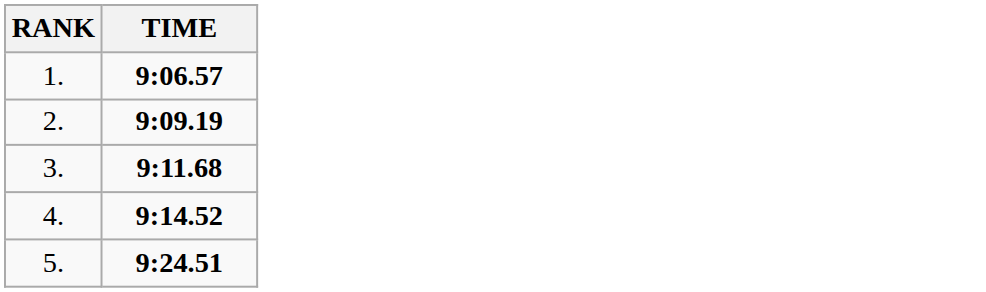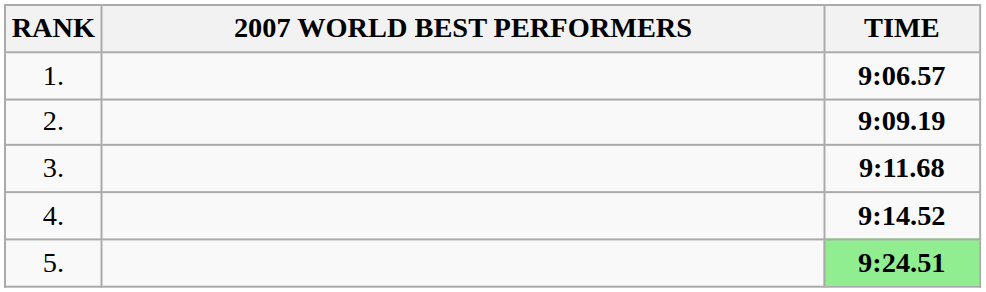+ column: 2007 WORLD BEST PERFORMERS
5. | TIME: no background -> lightgreen background
